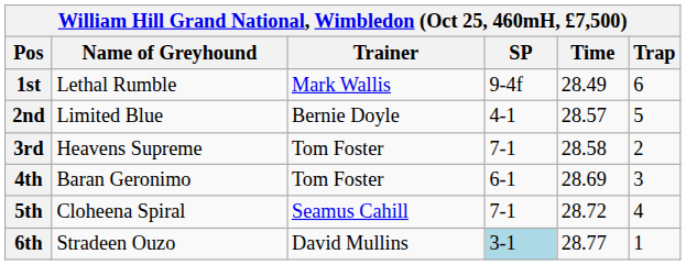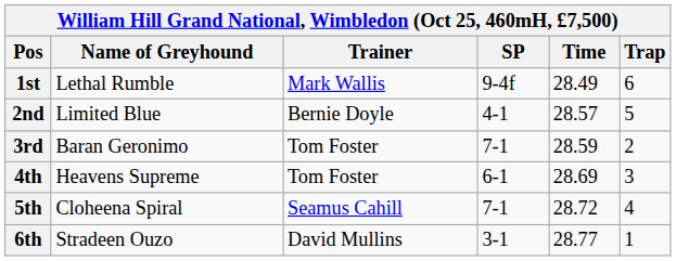3rd | Name of Greyhound: Heavens Supreme -> Baran Geronimo
3rd | Time: 28.58 -> 28.59
4th | Name of Greyhound: Baran Geronimo -> Heavens Supreme
6th | SP: lightblue background -> no background
